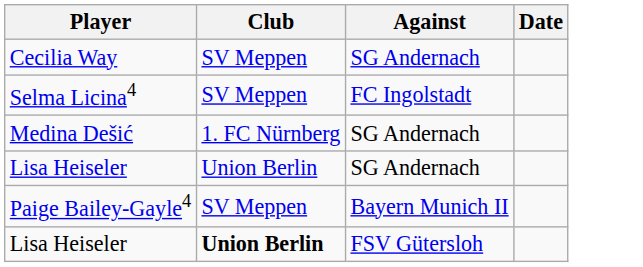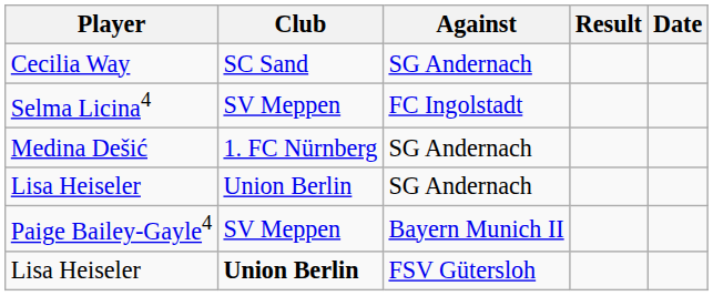+ column: Result
Cecilia Way | Club: SV Meppen -> SC Sand
